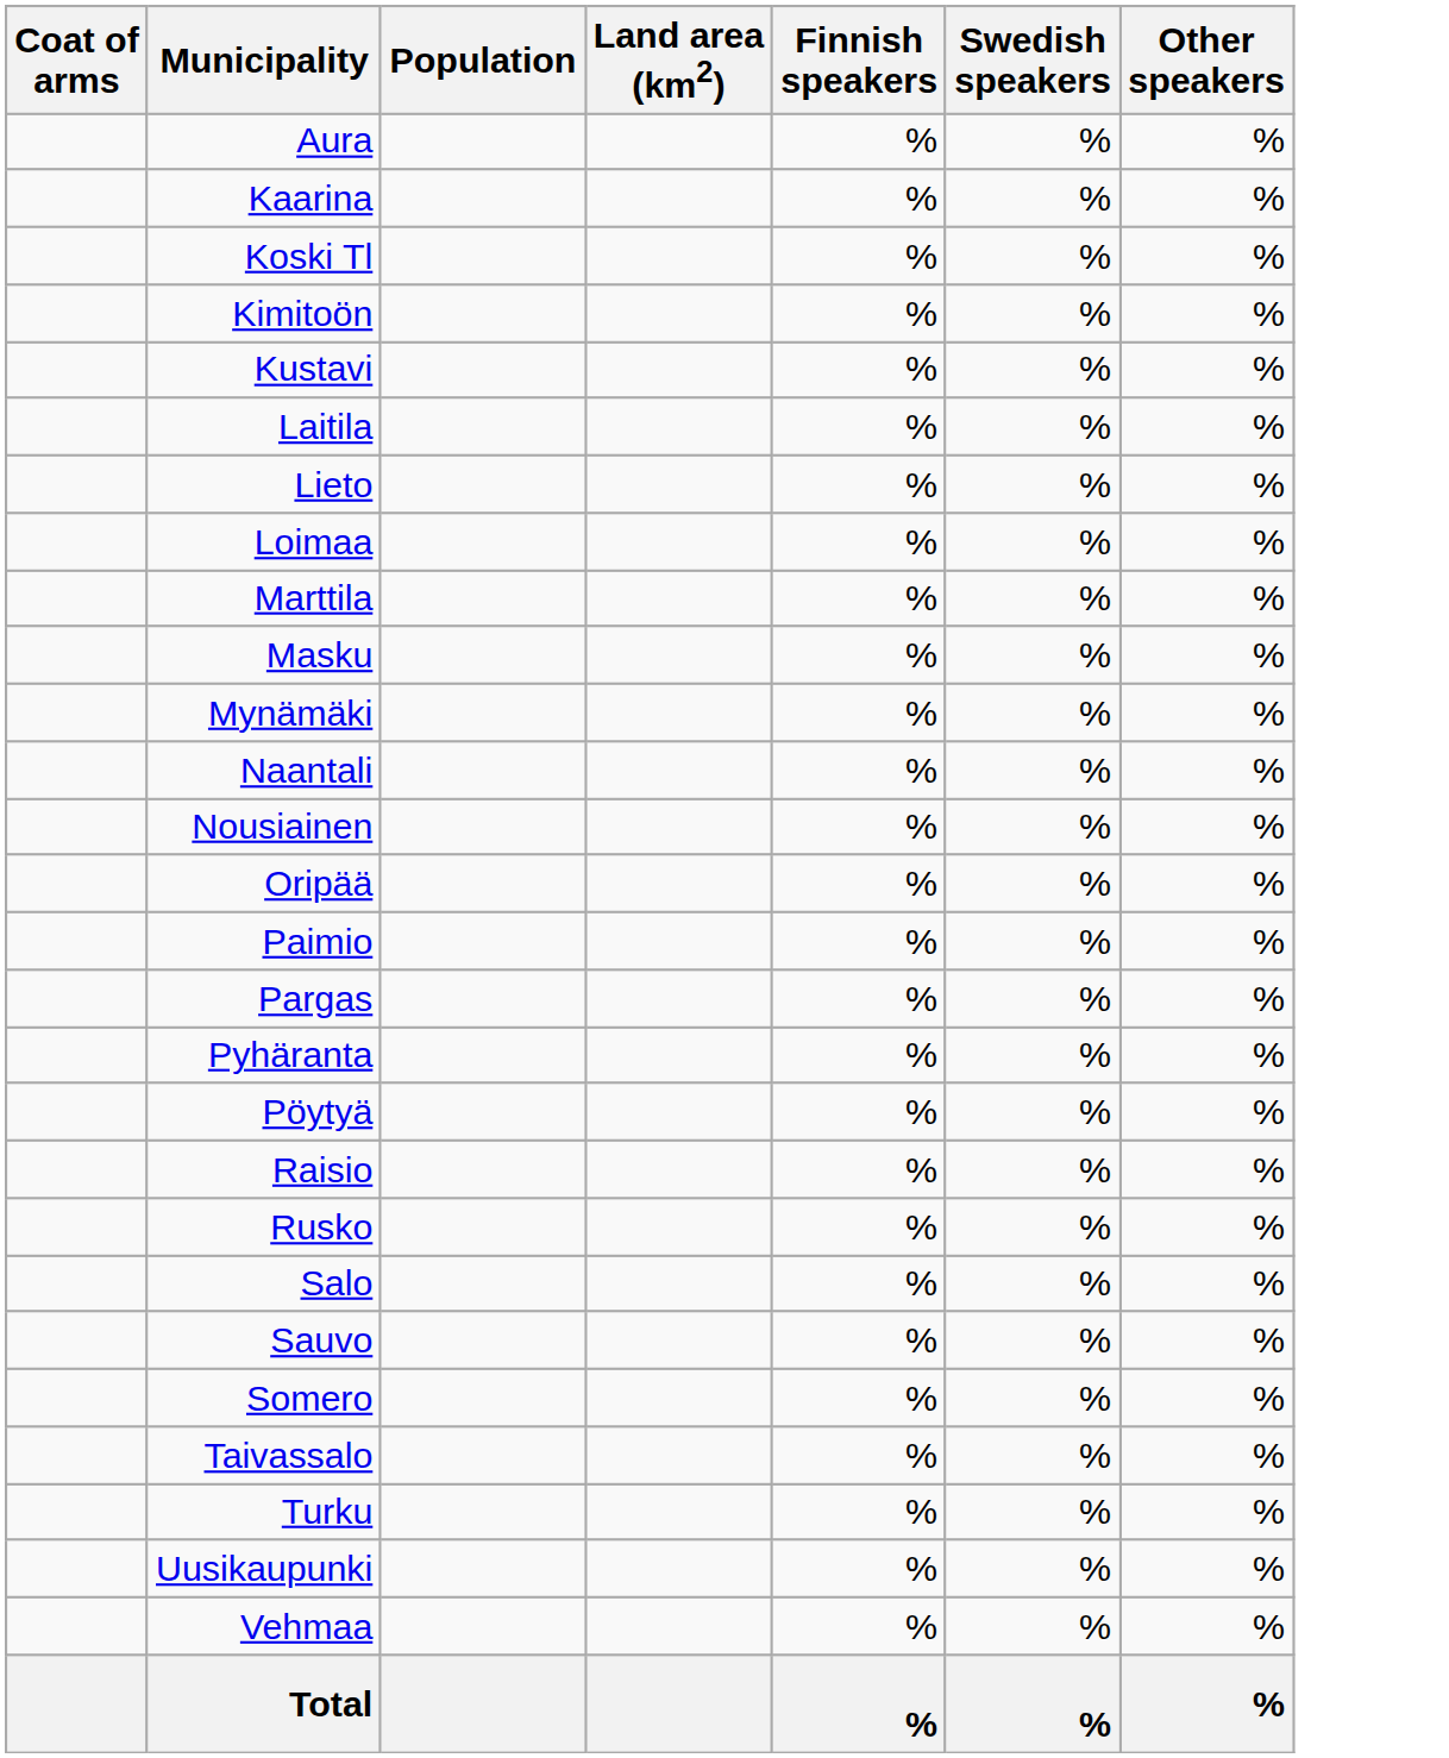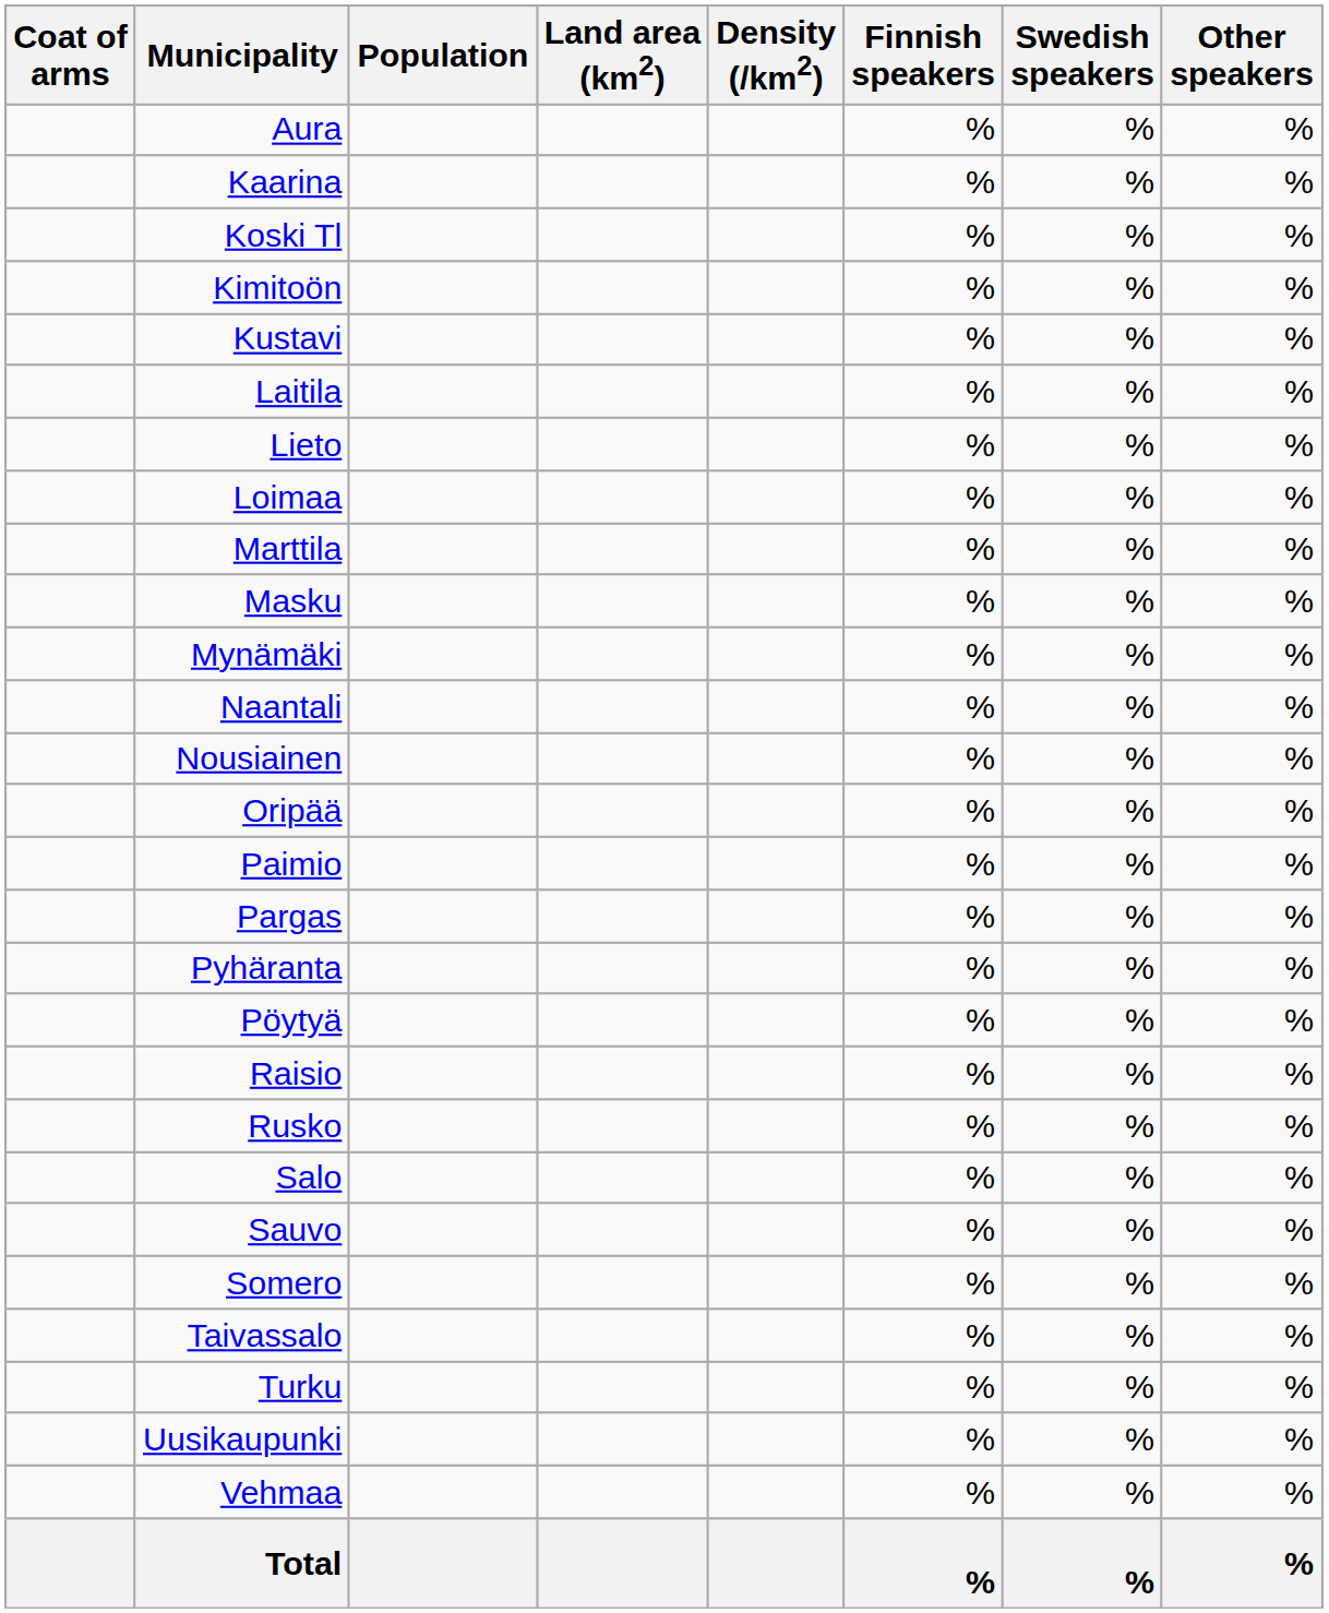+ column: Density (/km2)
